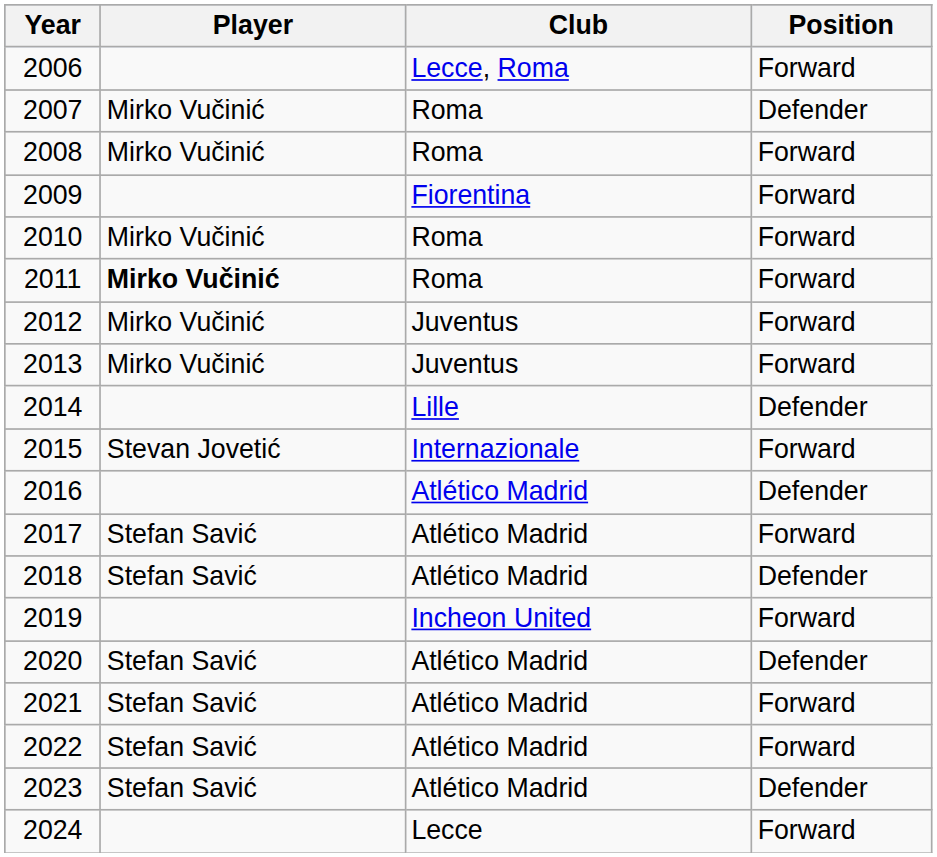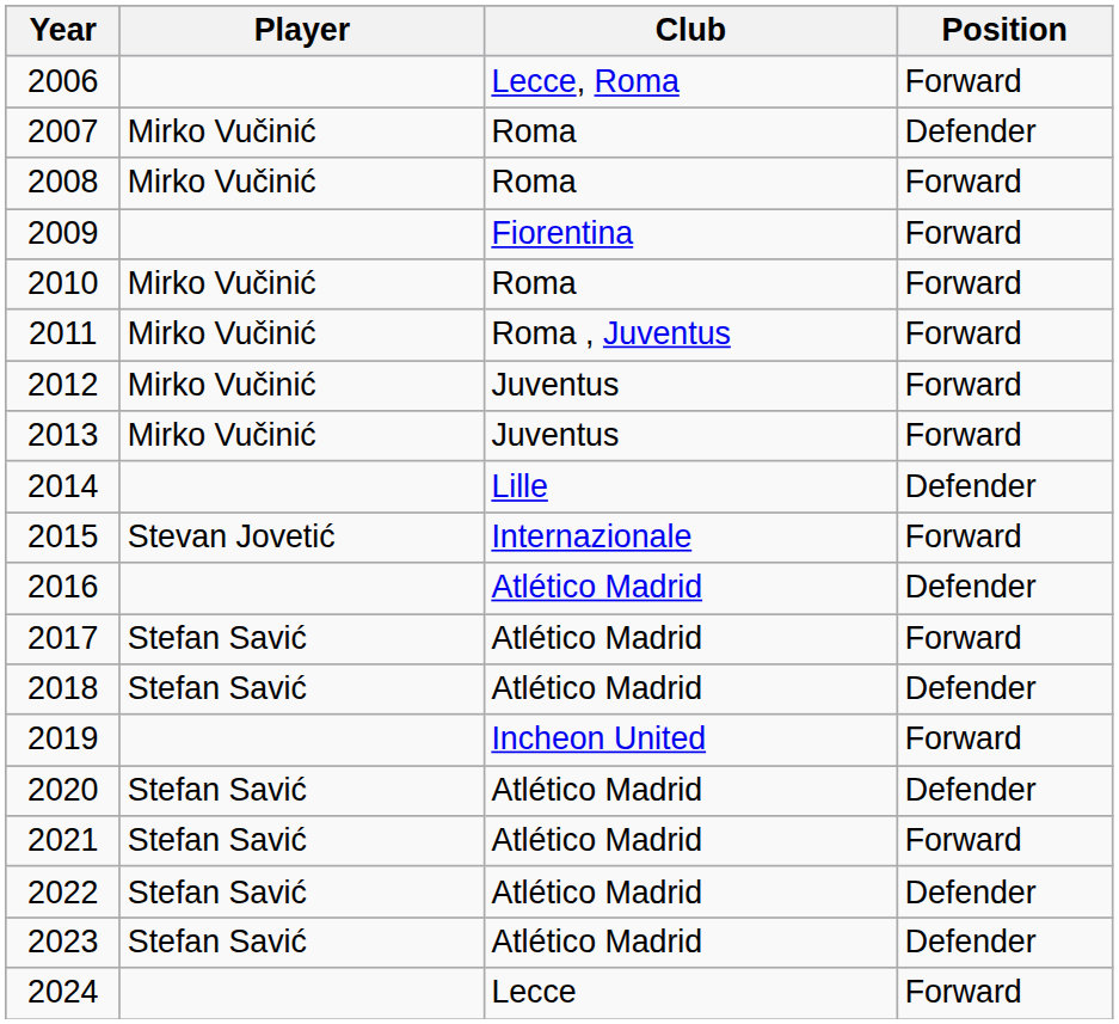2011 | Player: bold -> normal
2011 | Club: Roma -> Roma , Juventus
2022 | Position: Forward -> Defender
